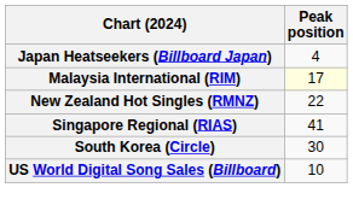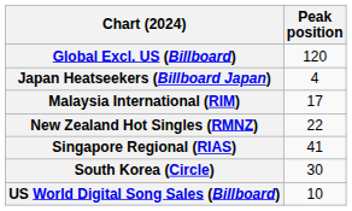+ row: Global Excl. US (Billboard) | 120
Malaysia International (RIM) | Peak position: lightyellow background -> no background
